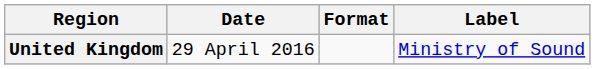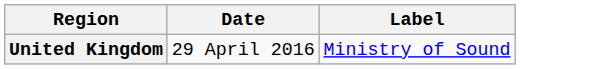- column: Format
